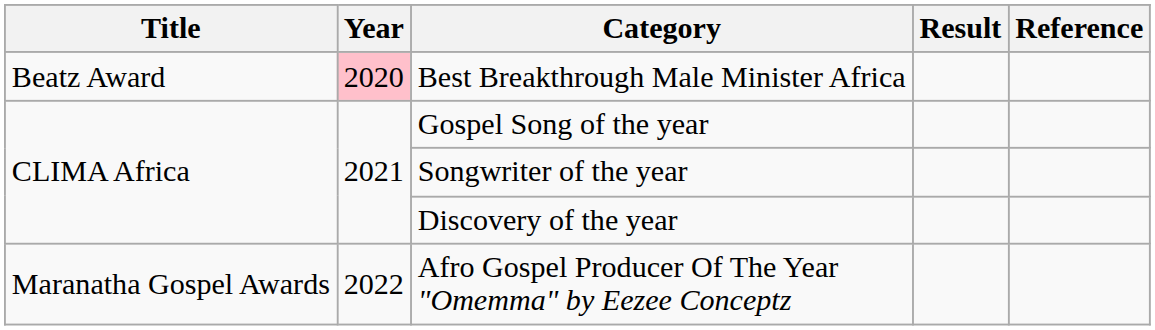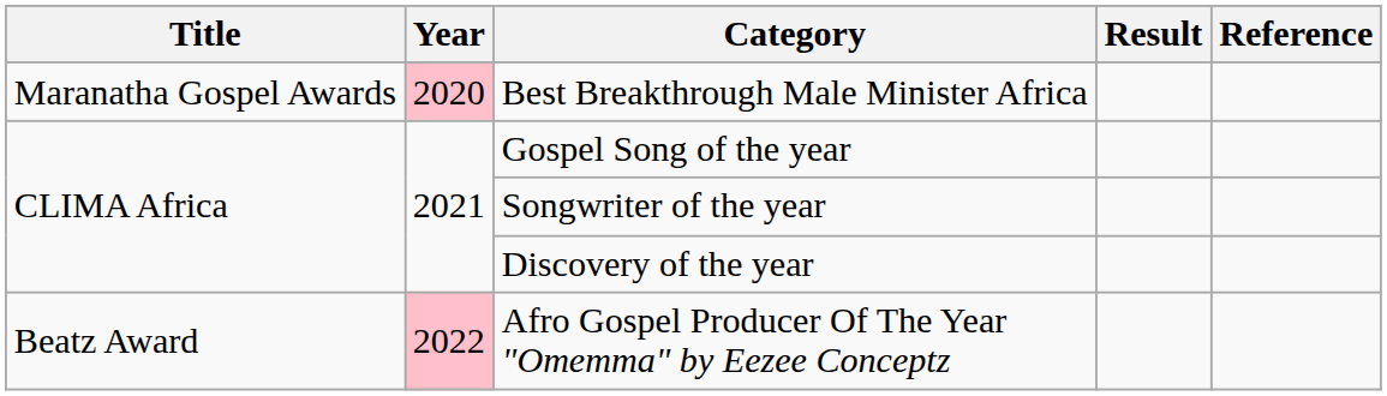Best Breakthrough Male Minister Africa | Title: Beatz Award -> Maranatha Gospel Awards
Afro Gospel Producer Of The Year "Omemma" by Eezee Conceptz | Title: Maranatha Gospel Awards -> Beatz Award
Afro Gospel Producer Of The Year "Omemma" by Eezee Conceptz | Year: no background -> pink background
